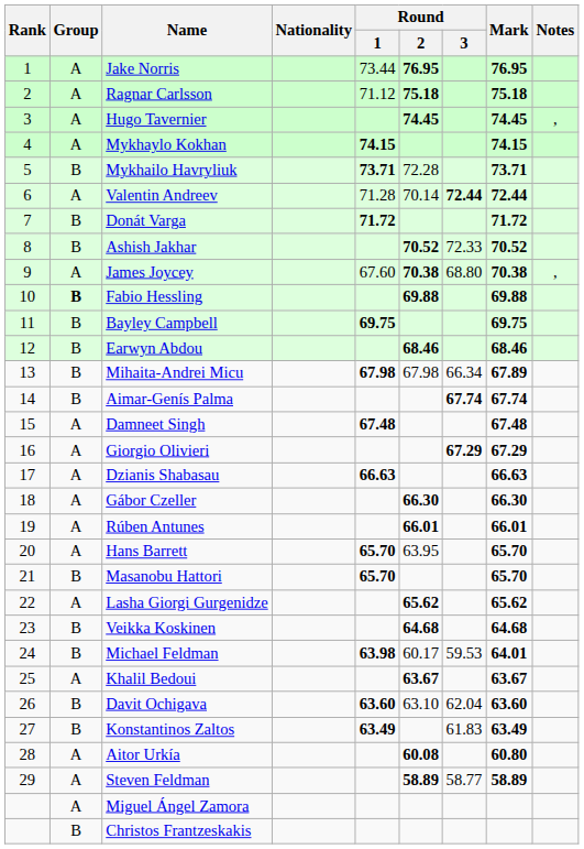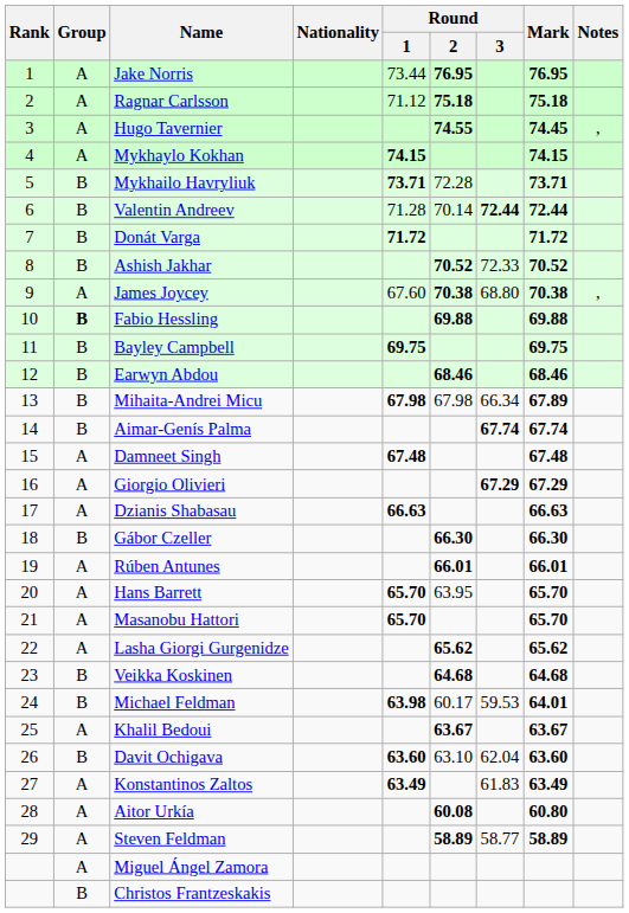Hugo Tavernier | Round / 2: 74.45 -> 74.55
Valentin Andreev | Group: A -> B
Gábor Czeller | Group: A -> B
Masanobu Hattori | Group: B -> A
Konstantinos Zaltos | Group: B -> A
